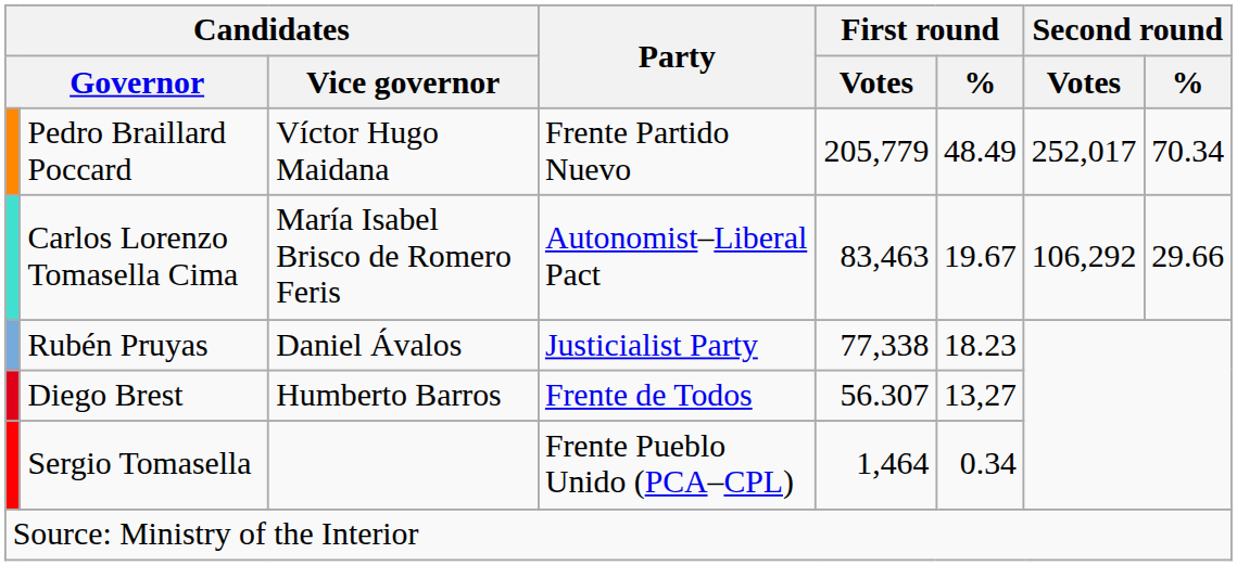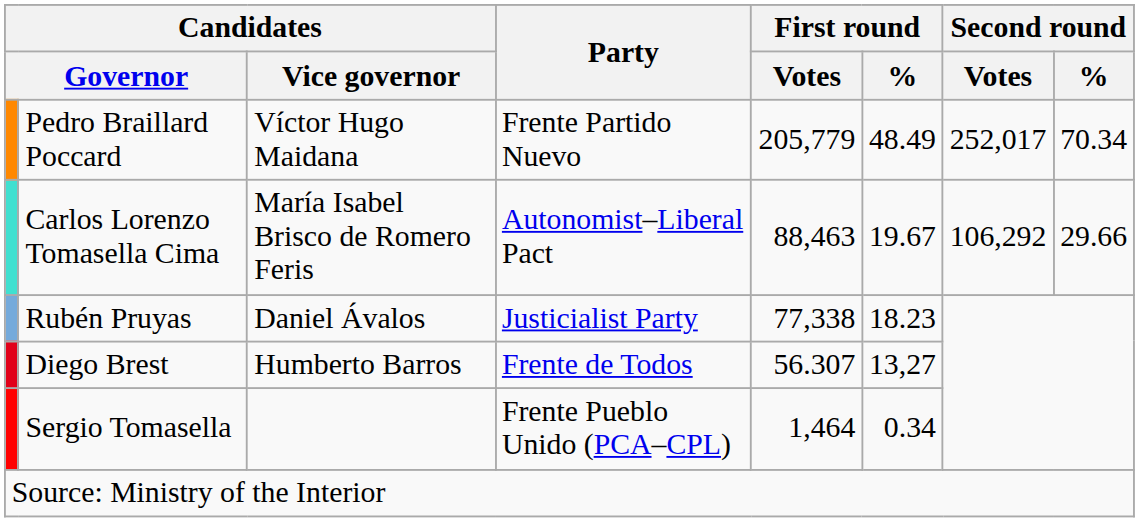Carlos Lorenzo Tomasella Cima | First round / Votes: 83,463 -> 88,463
